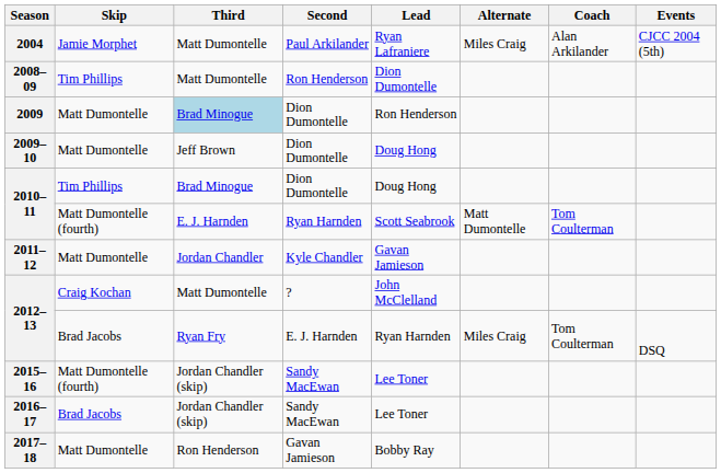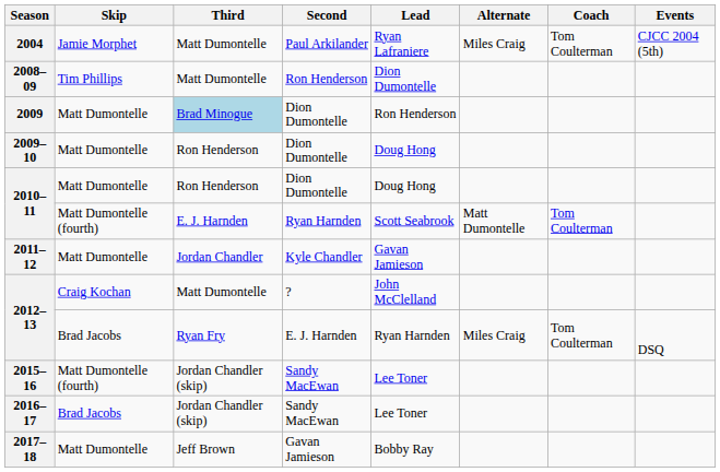2004 | Coach: Alan Arkilander -> Tom Coulterman
2009–10 | Third: Jeff Brown -> Ron Henderson
2010–11 / Dion Dumontelle | Skip: Tim Phillips -> Matt Dumontelle
2010–11 / Dion Dumontelle | Third: Brad Minogue -> Ron Henderson
2017–18 | Third: Ron Henderson -> Jeff Brown
